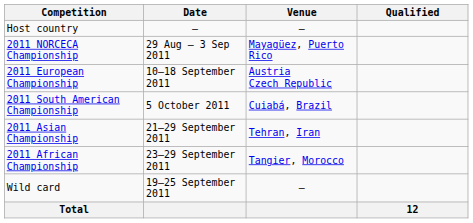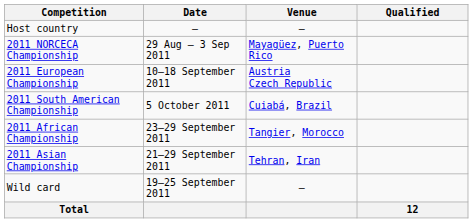rows swapped: 2011 Asian Championship <-> 2011 African Championship
